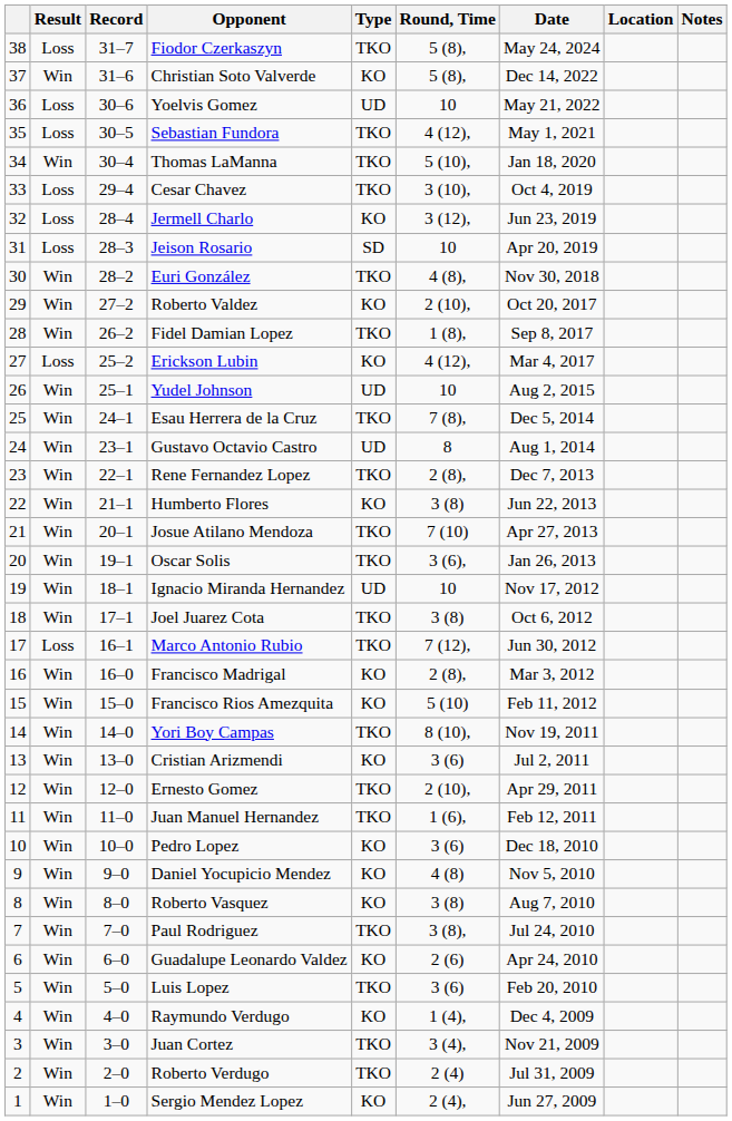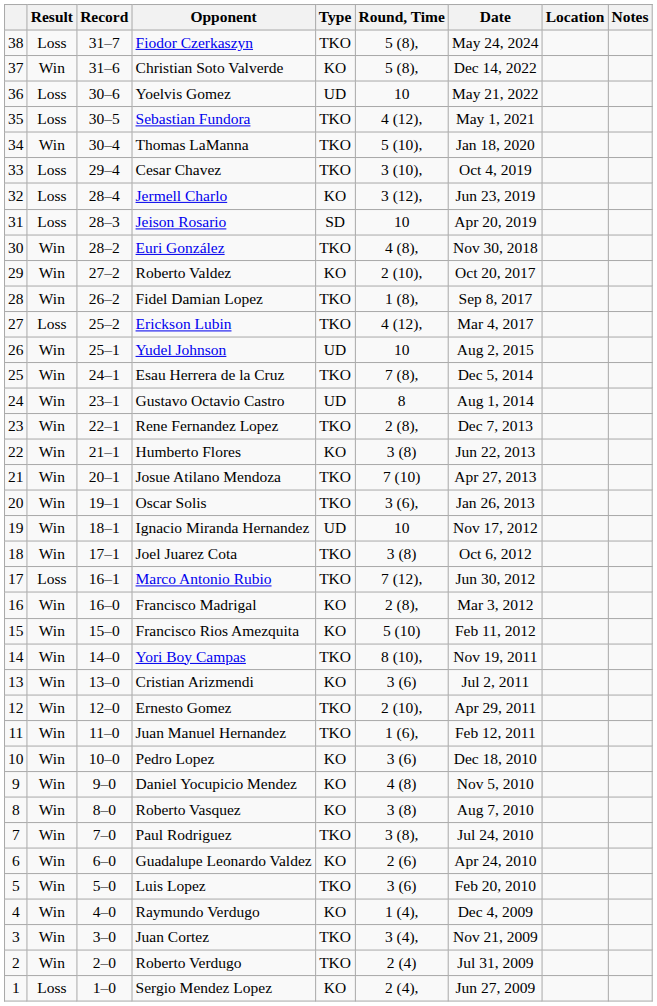Erickson Lubin | Type: KO -> TKO
Sergio Mendez Lopez | Result: Win -> Loss
